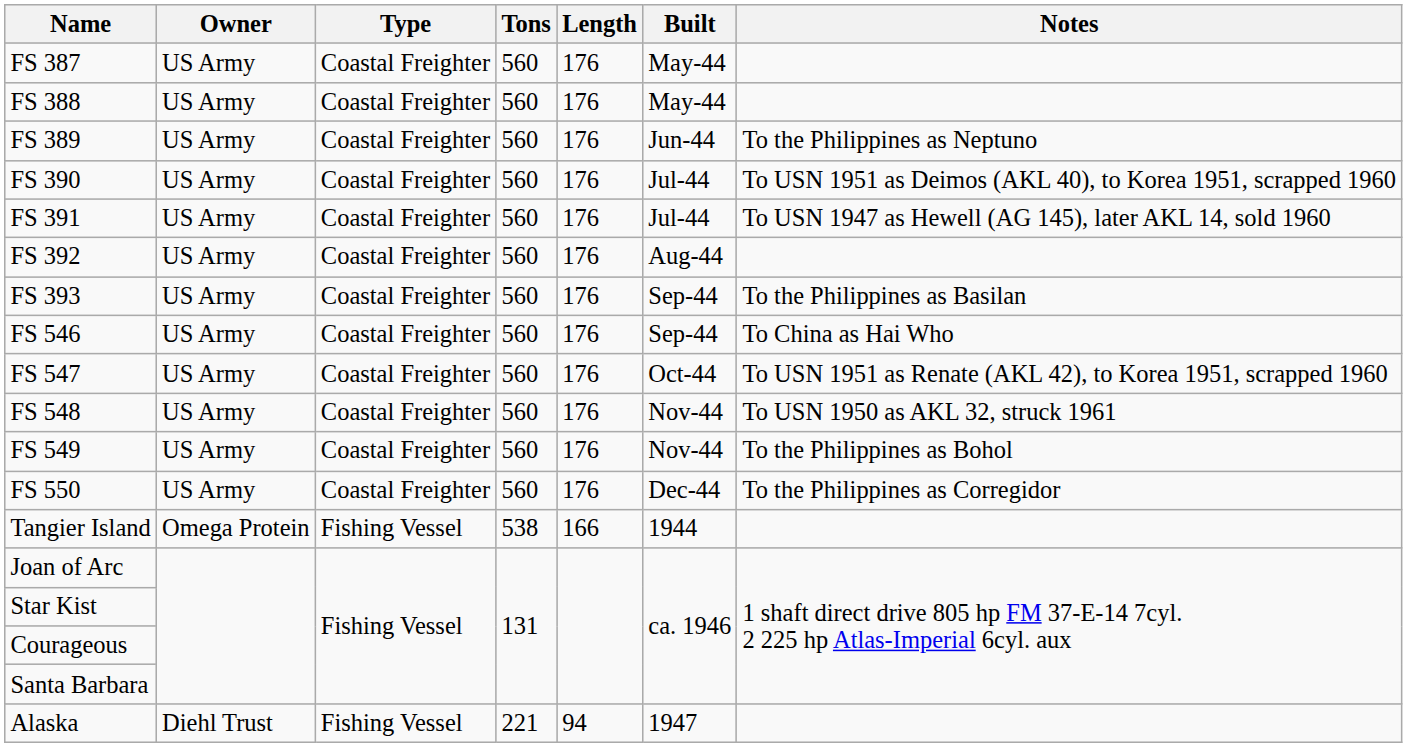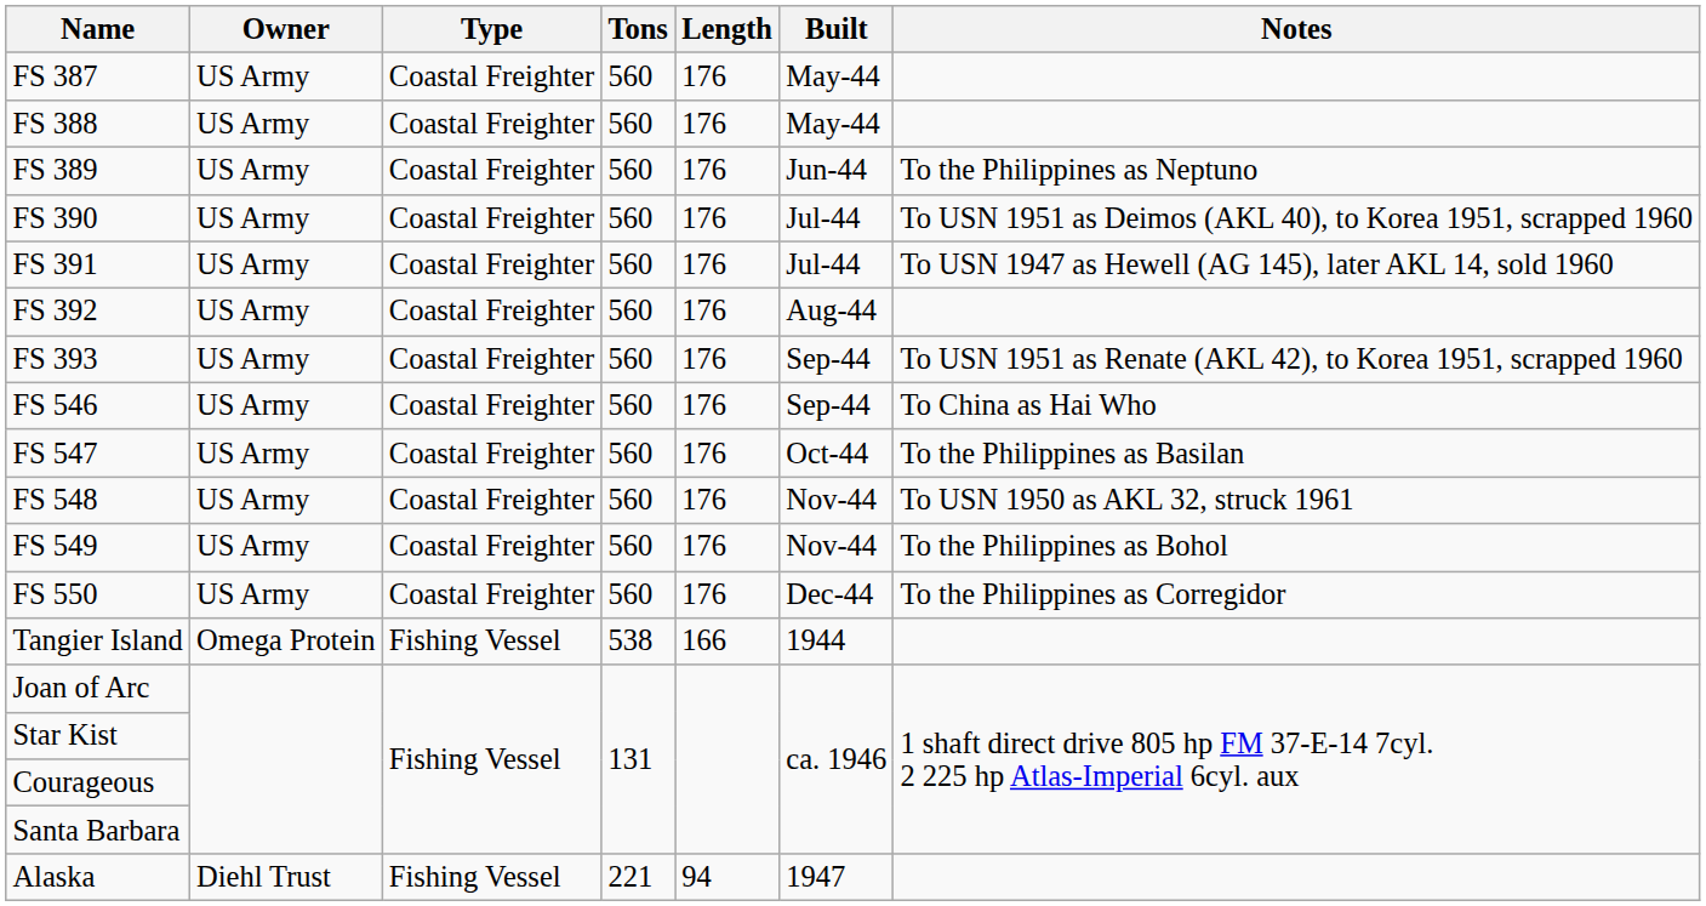FS 393 | Notes: To the Philippines as Basilan -> To USN 1951 as Renate (AKL 42), to Korea 1951, scrapped 1960
FS 547 | Notes: To USN 1951 as Renate (AKL 42), to Korea 1951, scrapped 1960 -> To the Philippines as Basilan
